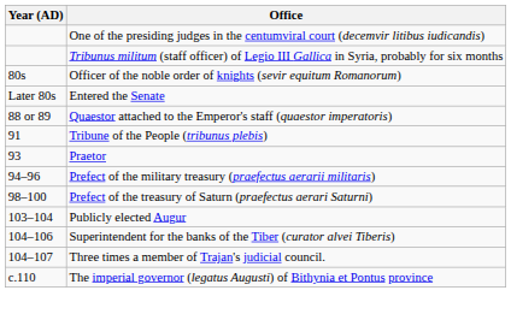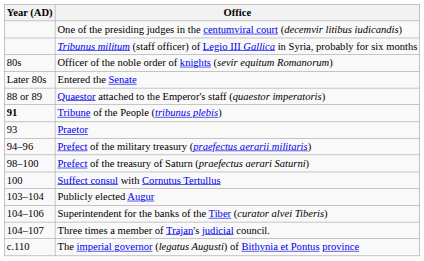Tribune of the People (tribunus plebis) | Year (AD): normal -> bold
+ row: 100 | Suffect consul with Cornutus Tertullus
